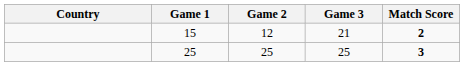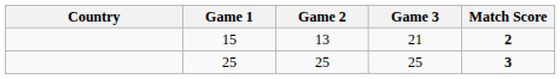15 | Game 2: 12 -> 13
